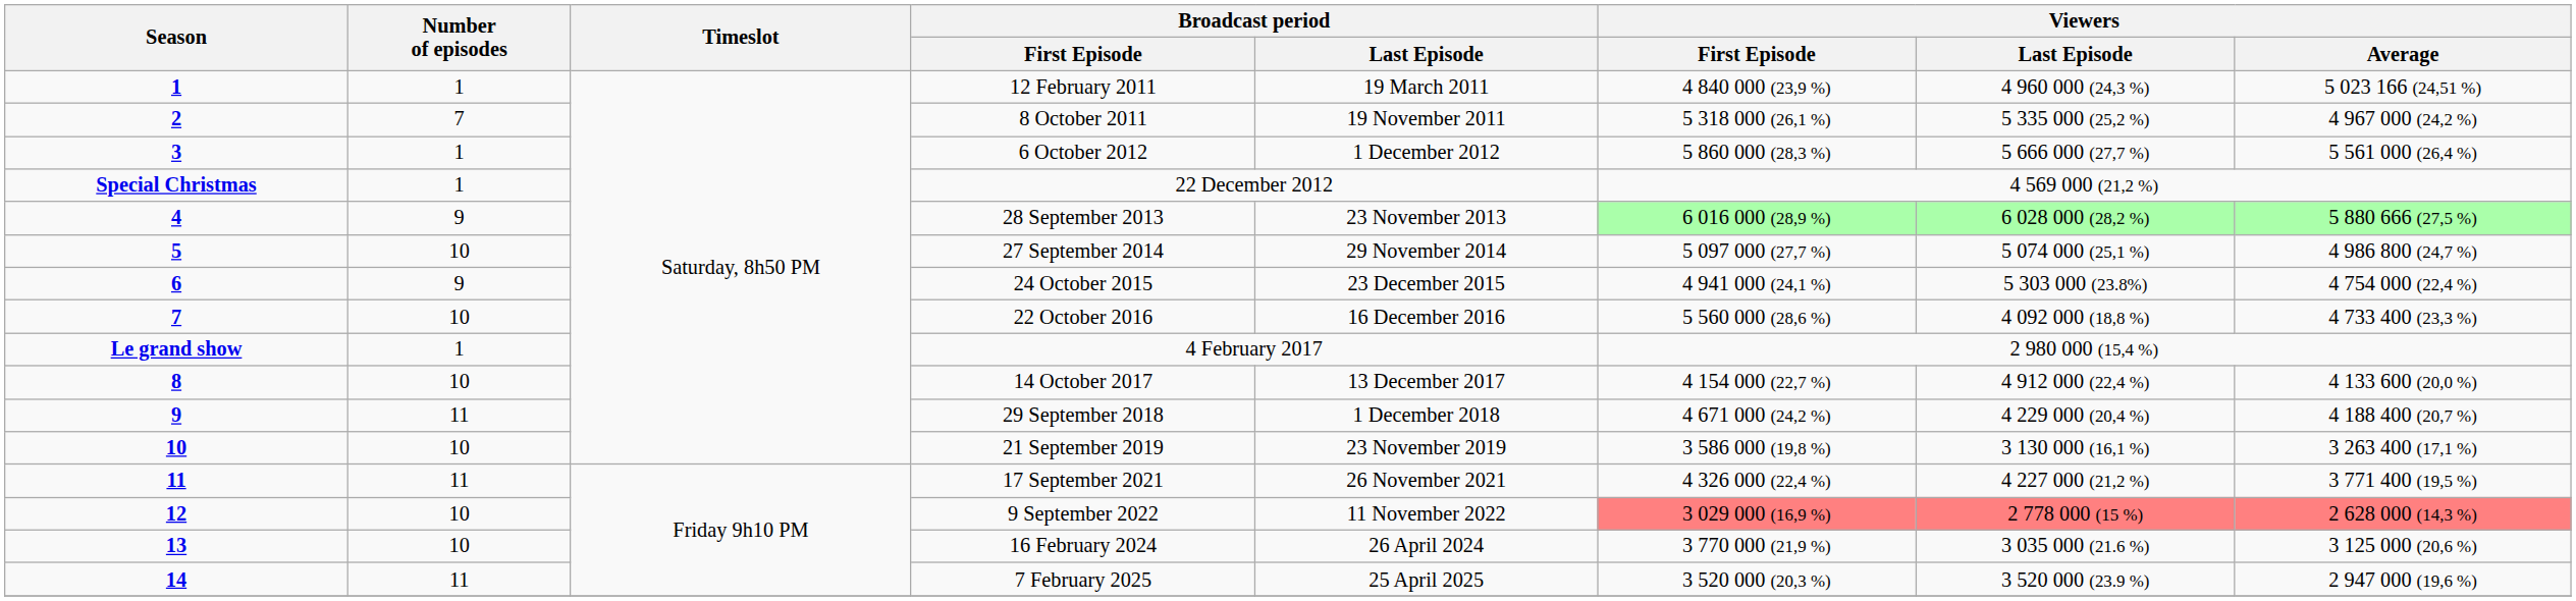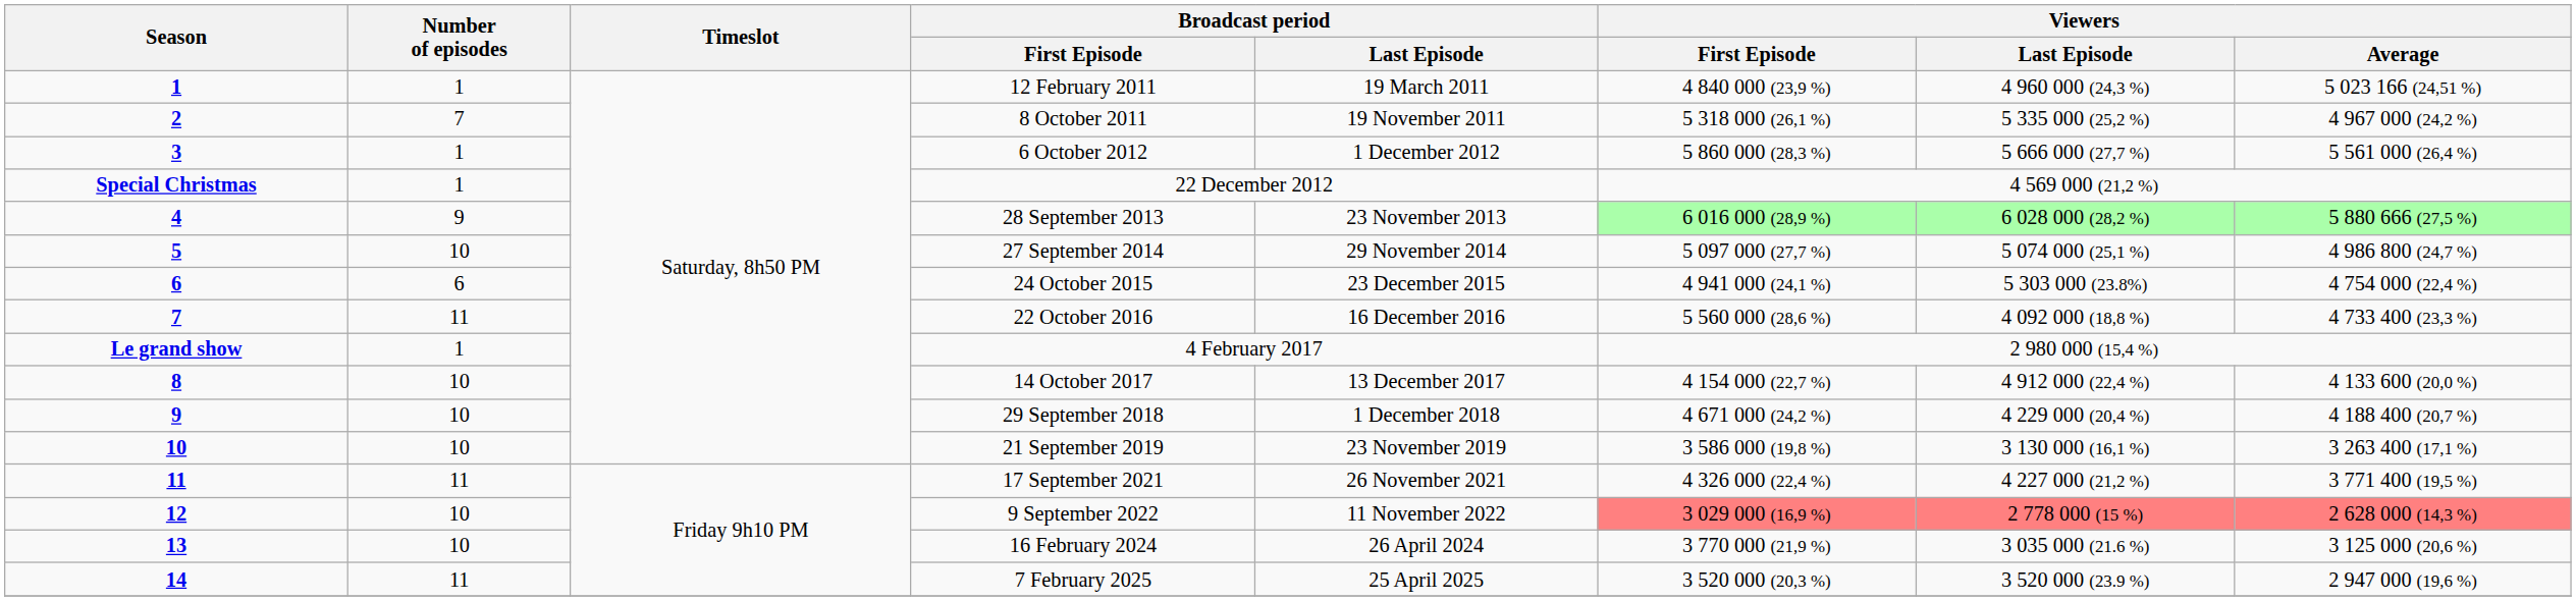24 October 2015 | Number of episodes: 9 -> 6
22 October 2016 | Number of episodes: 10 -> 11
29 September 2018 | Number of episodes: 11 -> 10
